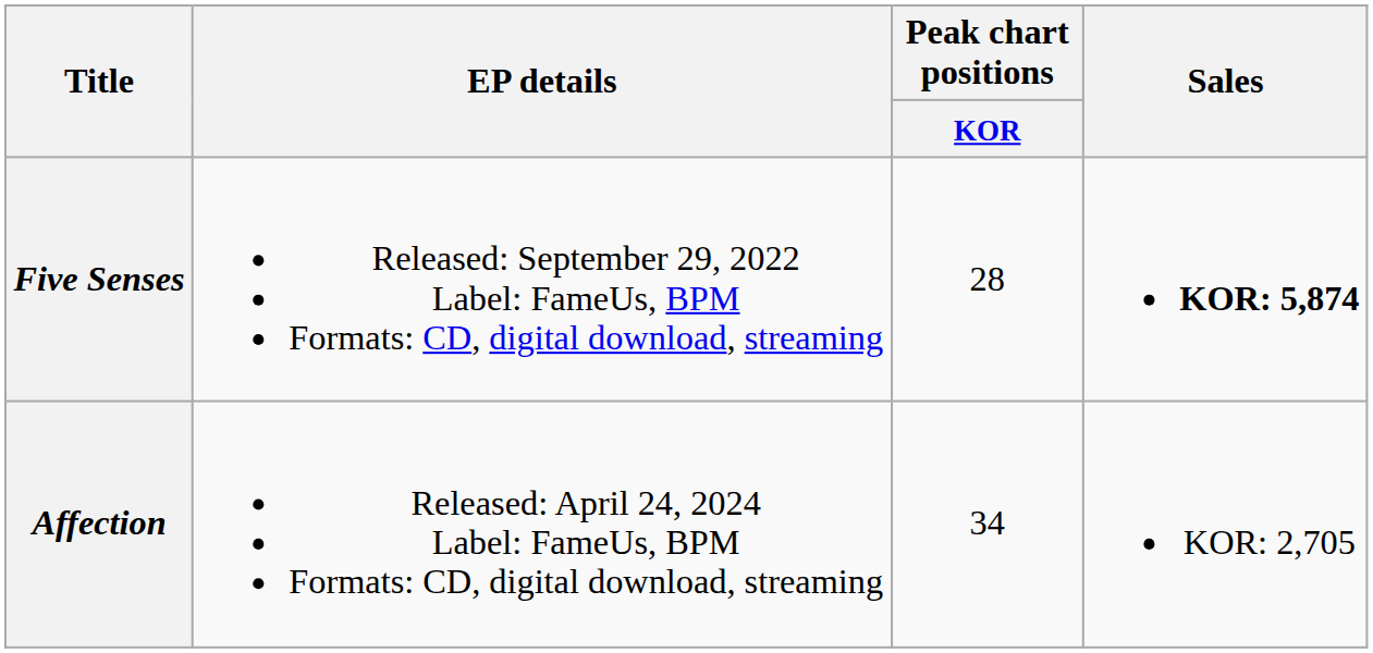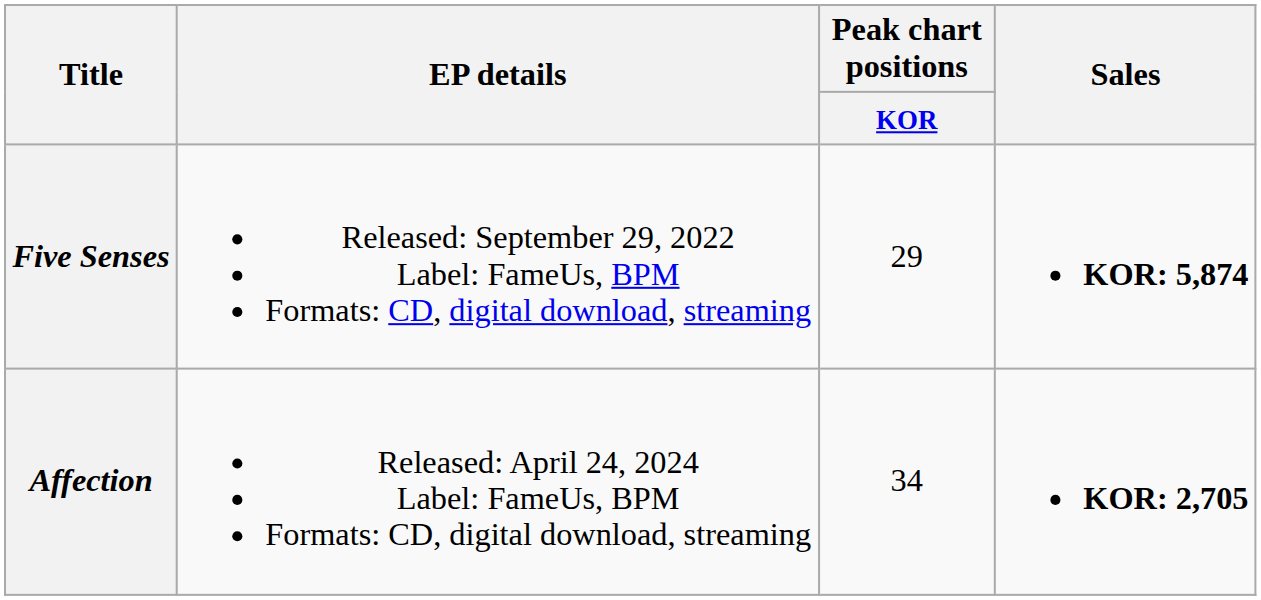Five Senses | Peak chart positions / KOR: 28 -> 29
Affection | Sales: normal -> bold
